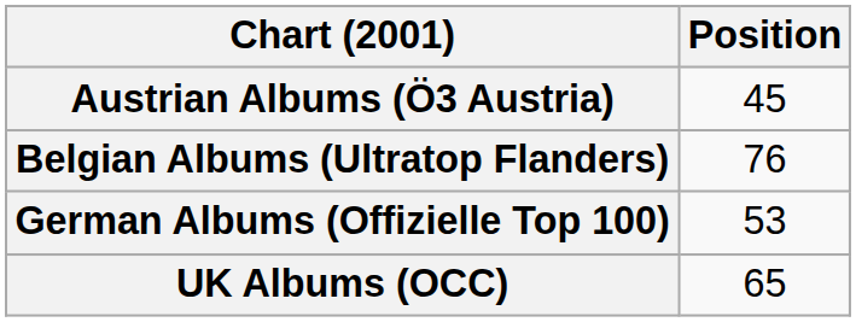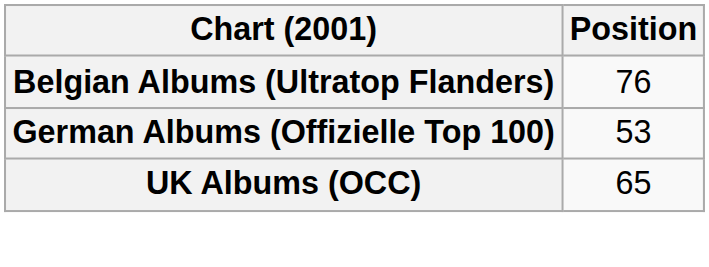- row: Austrian Albums (Ö3 Austria) | 45
